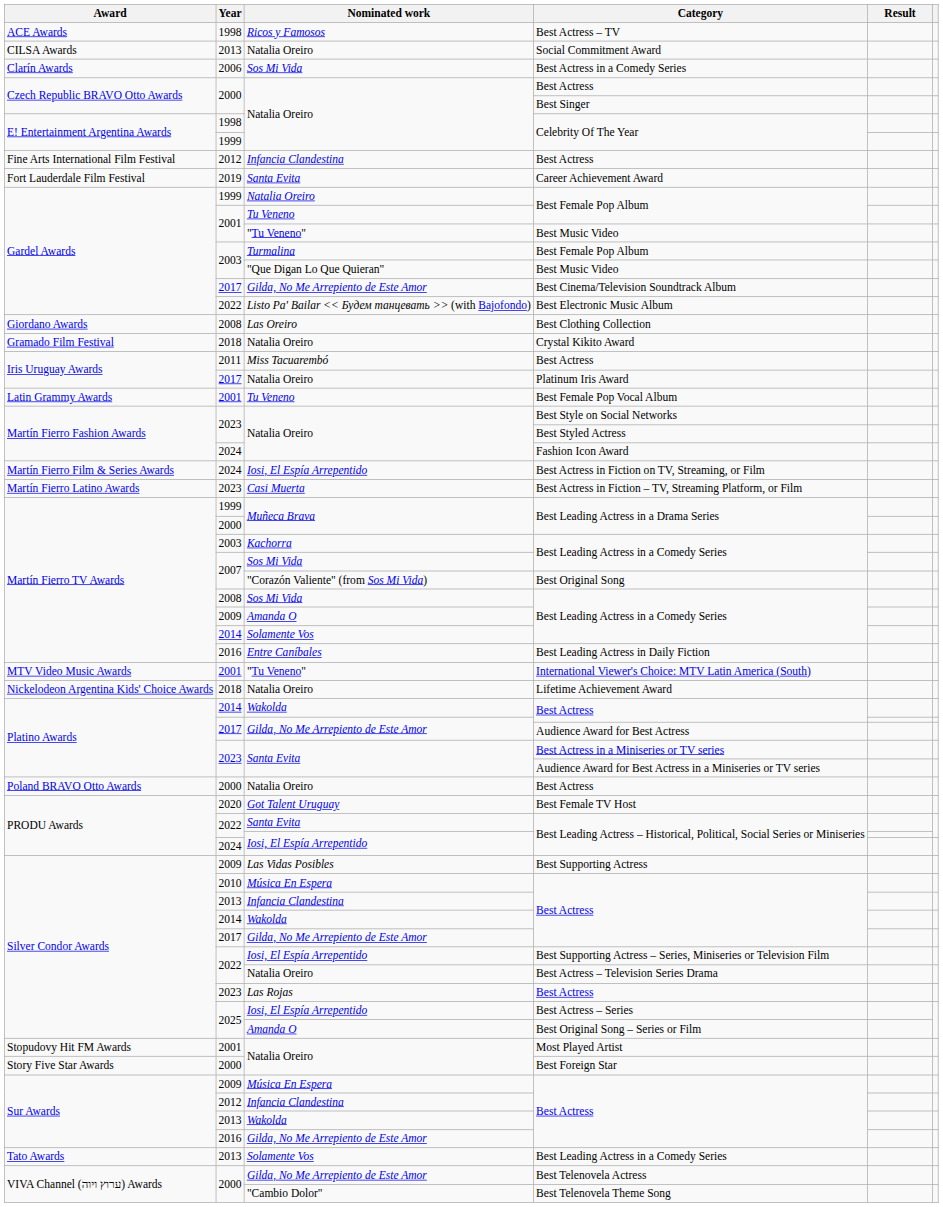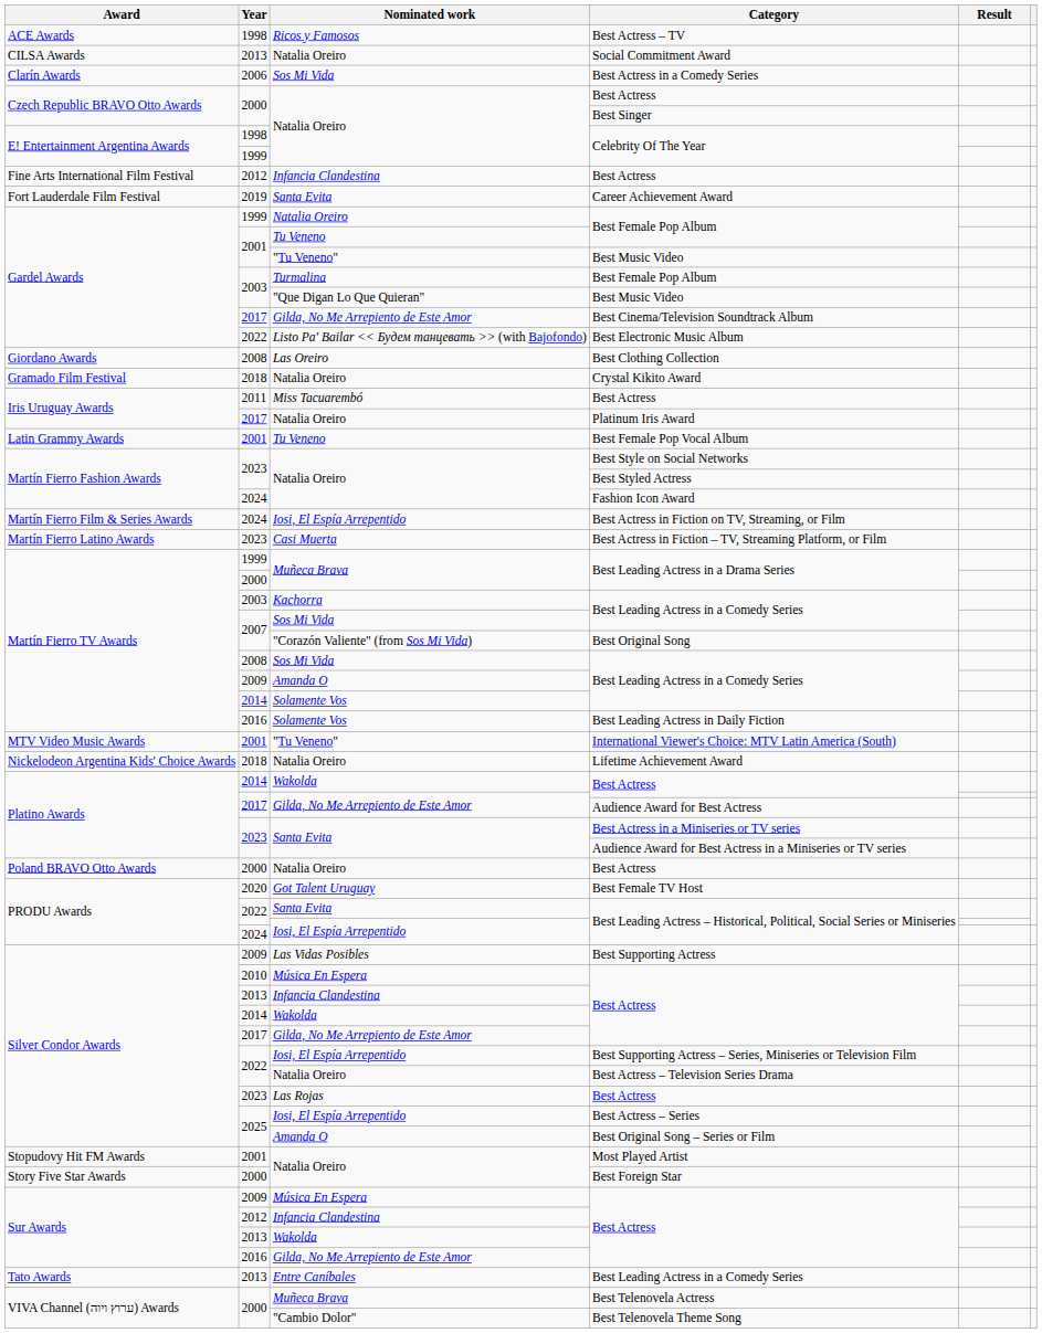Best Leading Actress in Daily Fiction | Nominated work: Entre Caníbales -> Solamente Vos
2013 / Best Leading Actress in a Comedy Series | Nominated work: Solamente Vos -> Entre Caníbales
Best Telenovela Actress | Nominated work: Gilda, No Me Arrepiento de Este Amor -> Muñeca Brava
